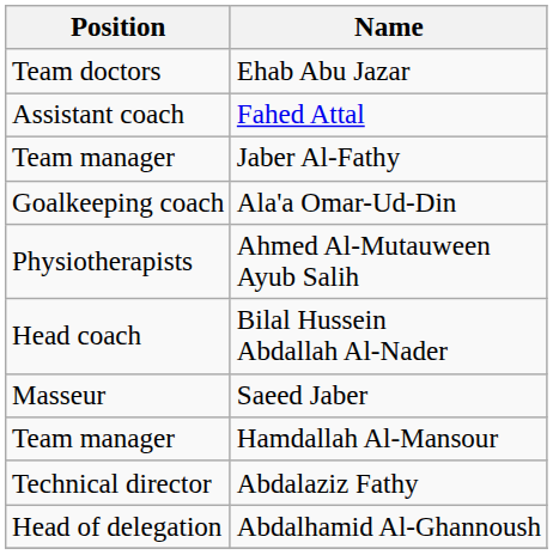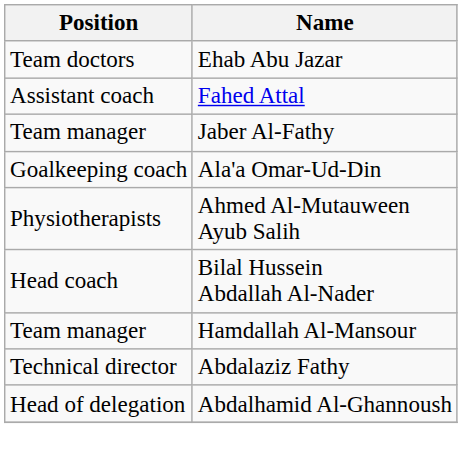- row: Masseur | Saeed Jaber
